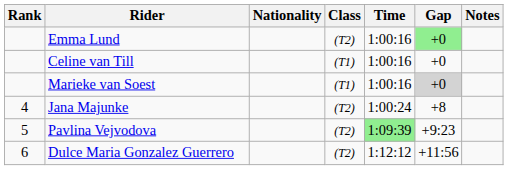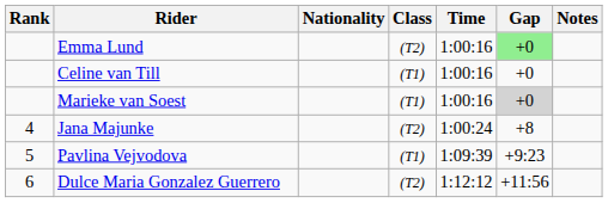Pavlina Vejvodova | Class: (T2) -> (T1)
Pavlina Vejvodova | Time: lightgreen background -> no background
